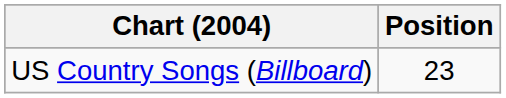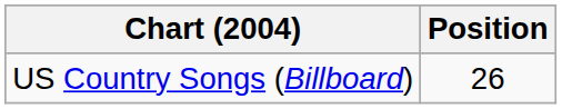US Country Songs (Billboard) | Position: 23 -> 26
